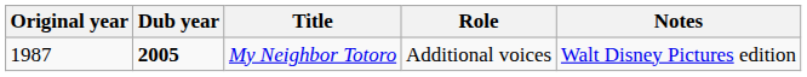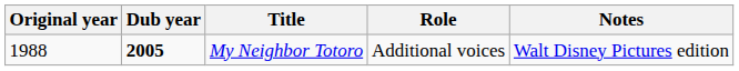My Neighbor Totoro | Original year: 1987 -> 1988
